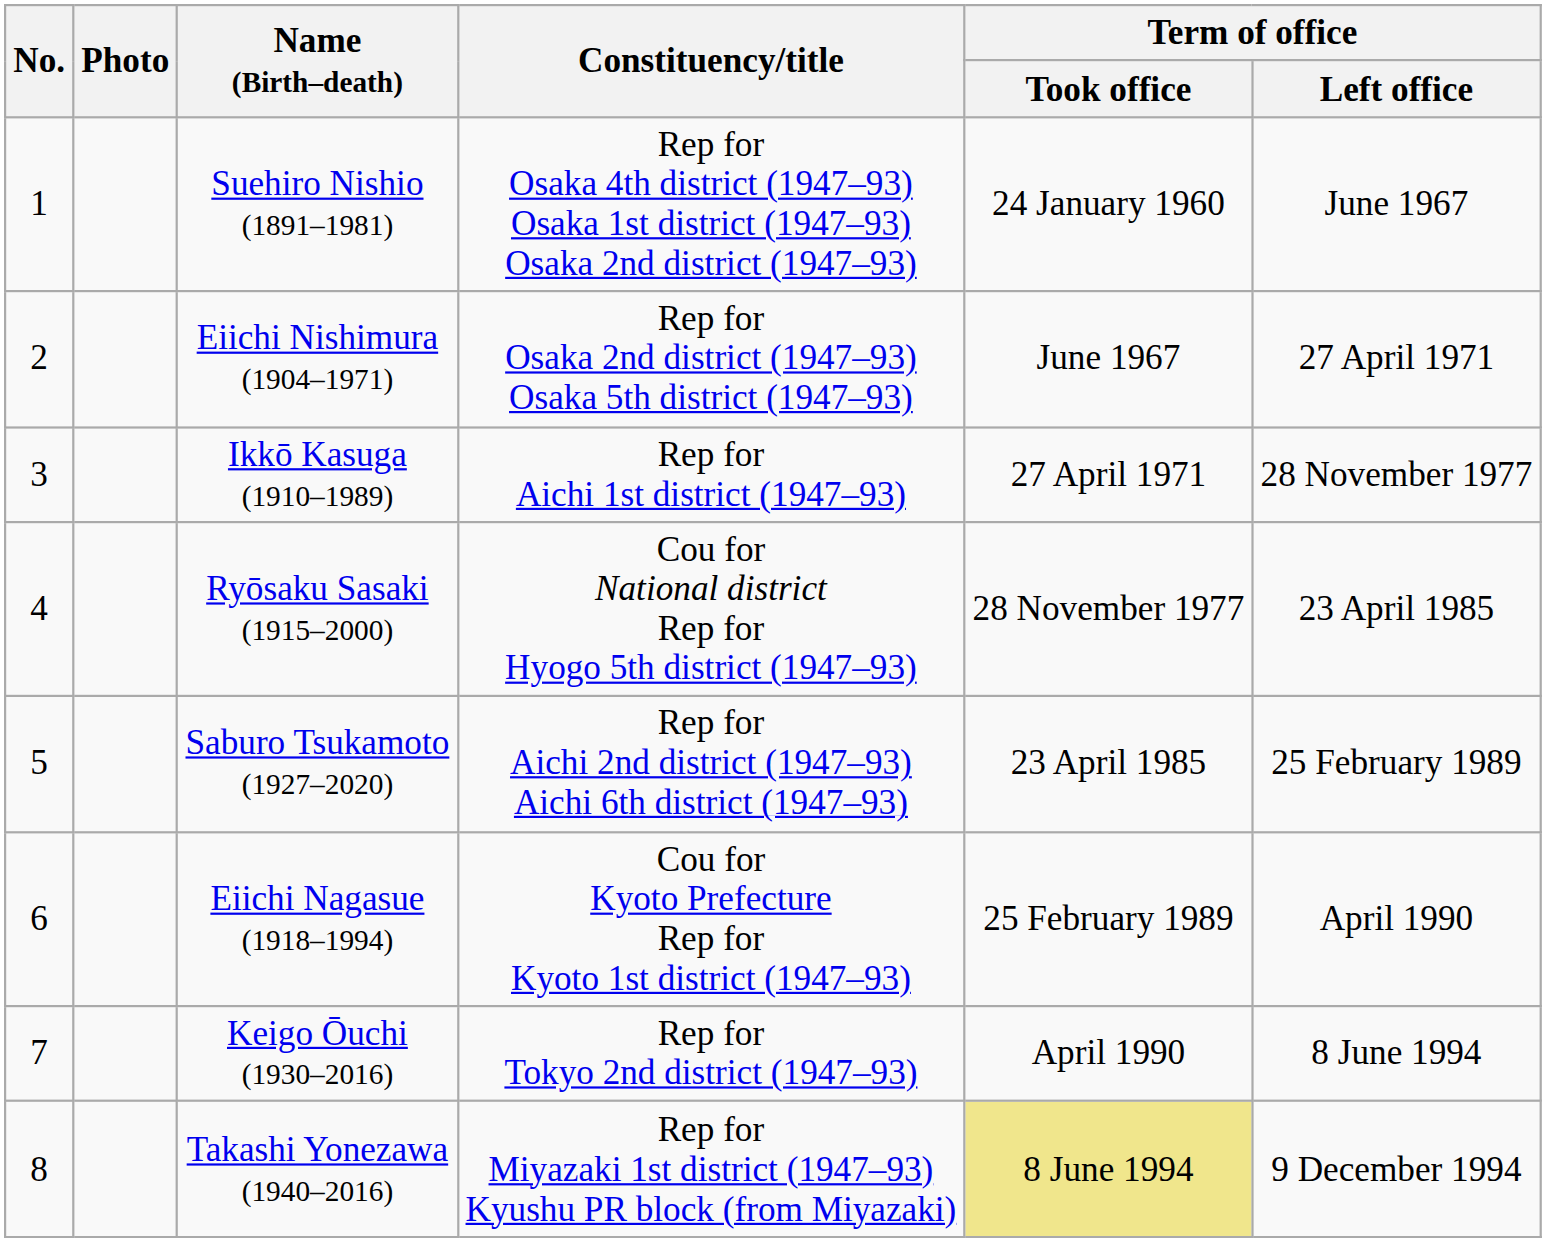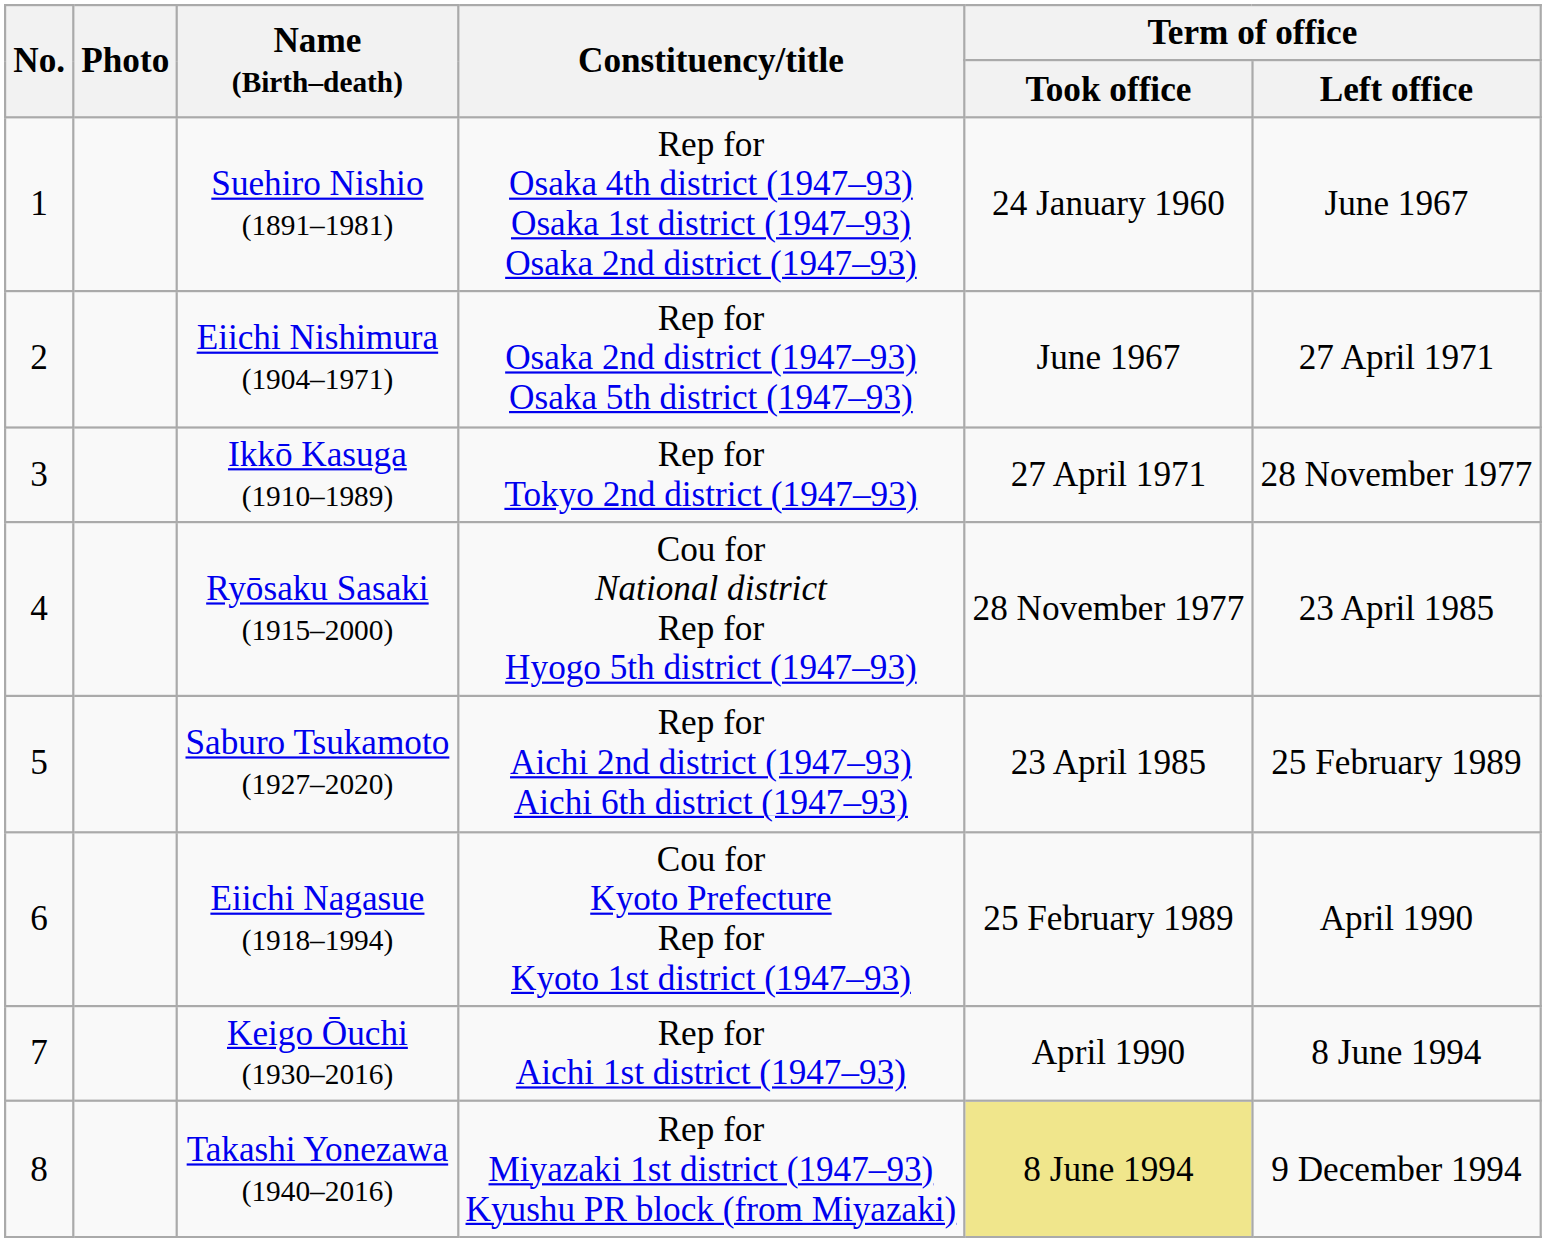Ikkō Kasuga (1910–1989) | Constituency/title: Rep for Aichi 1st district (1947–93) -> Rep for Tokyo 2nd district (1947–93)
Keigo Ōuchi (1930–2016) | Constituency/title: Rep for Tokyo 2nd district (1947–93) -> Rep for Aichi 1st district (1947–93)
